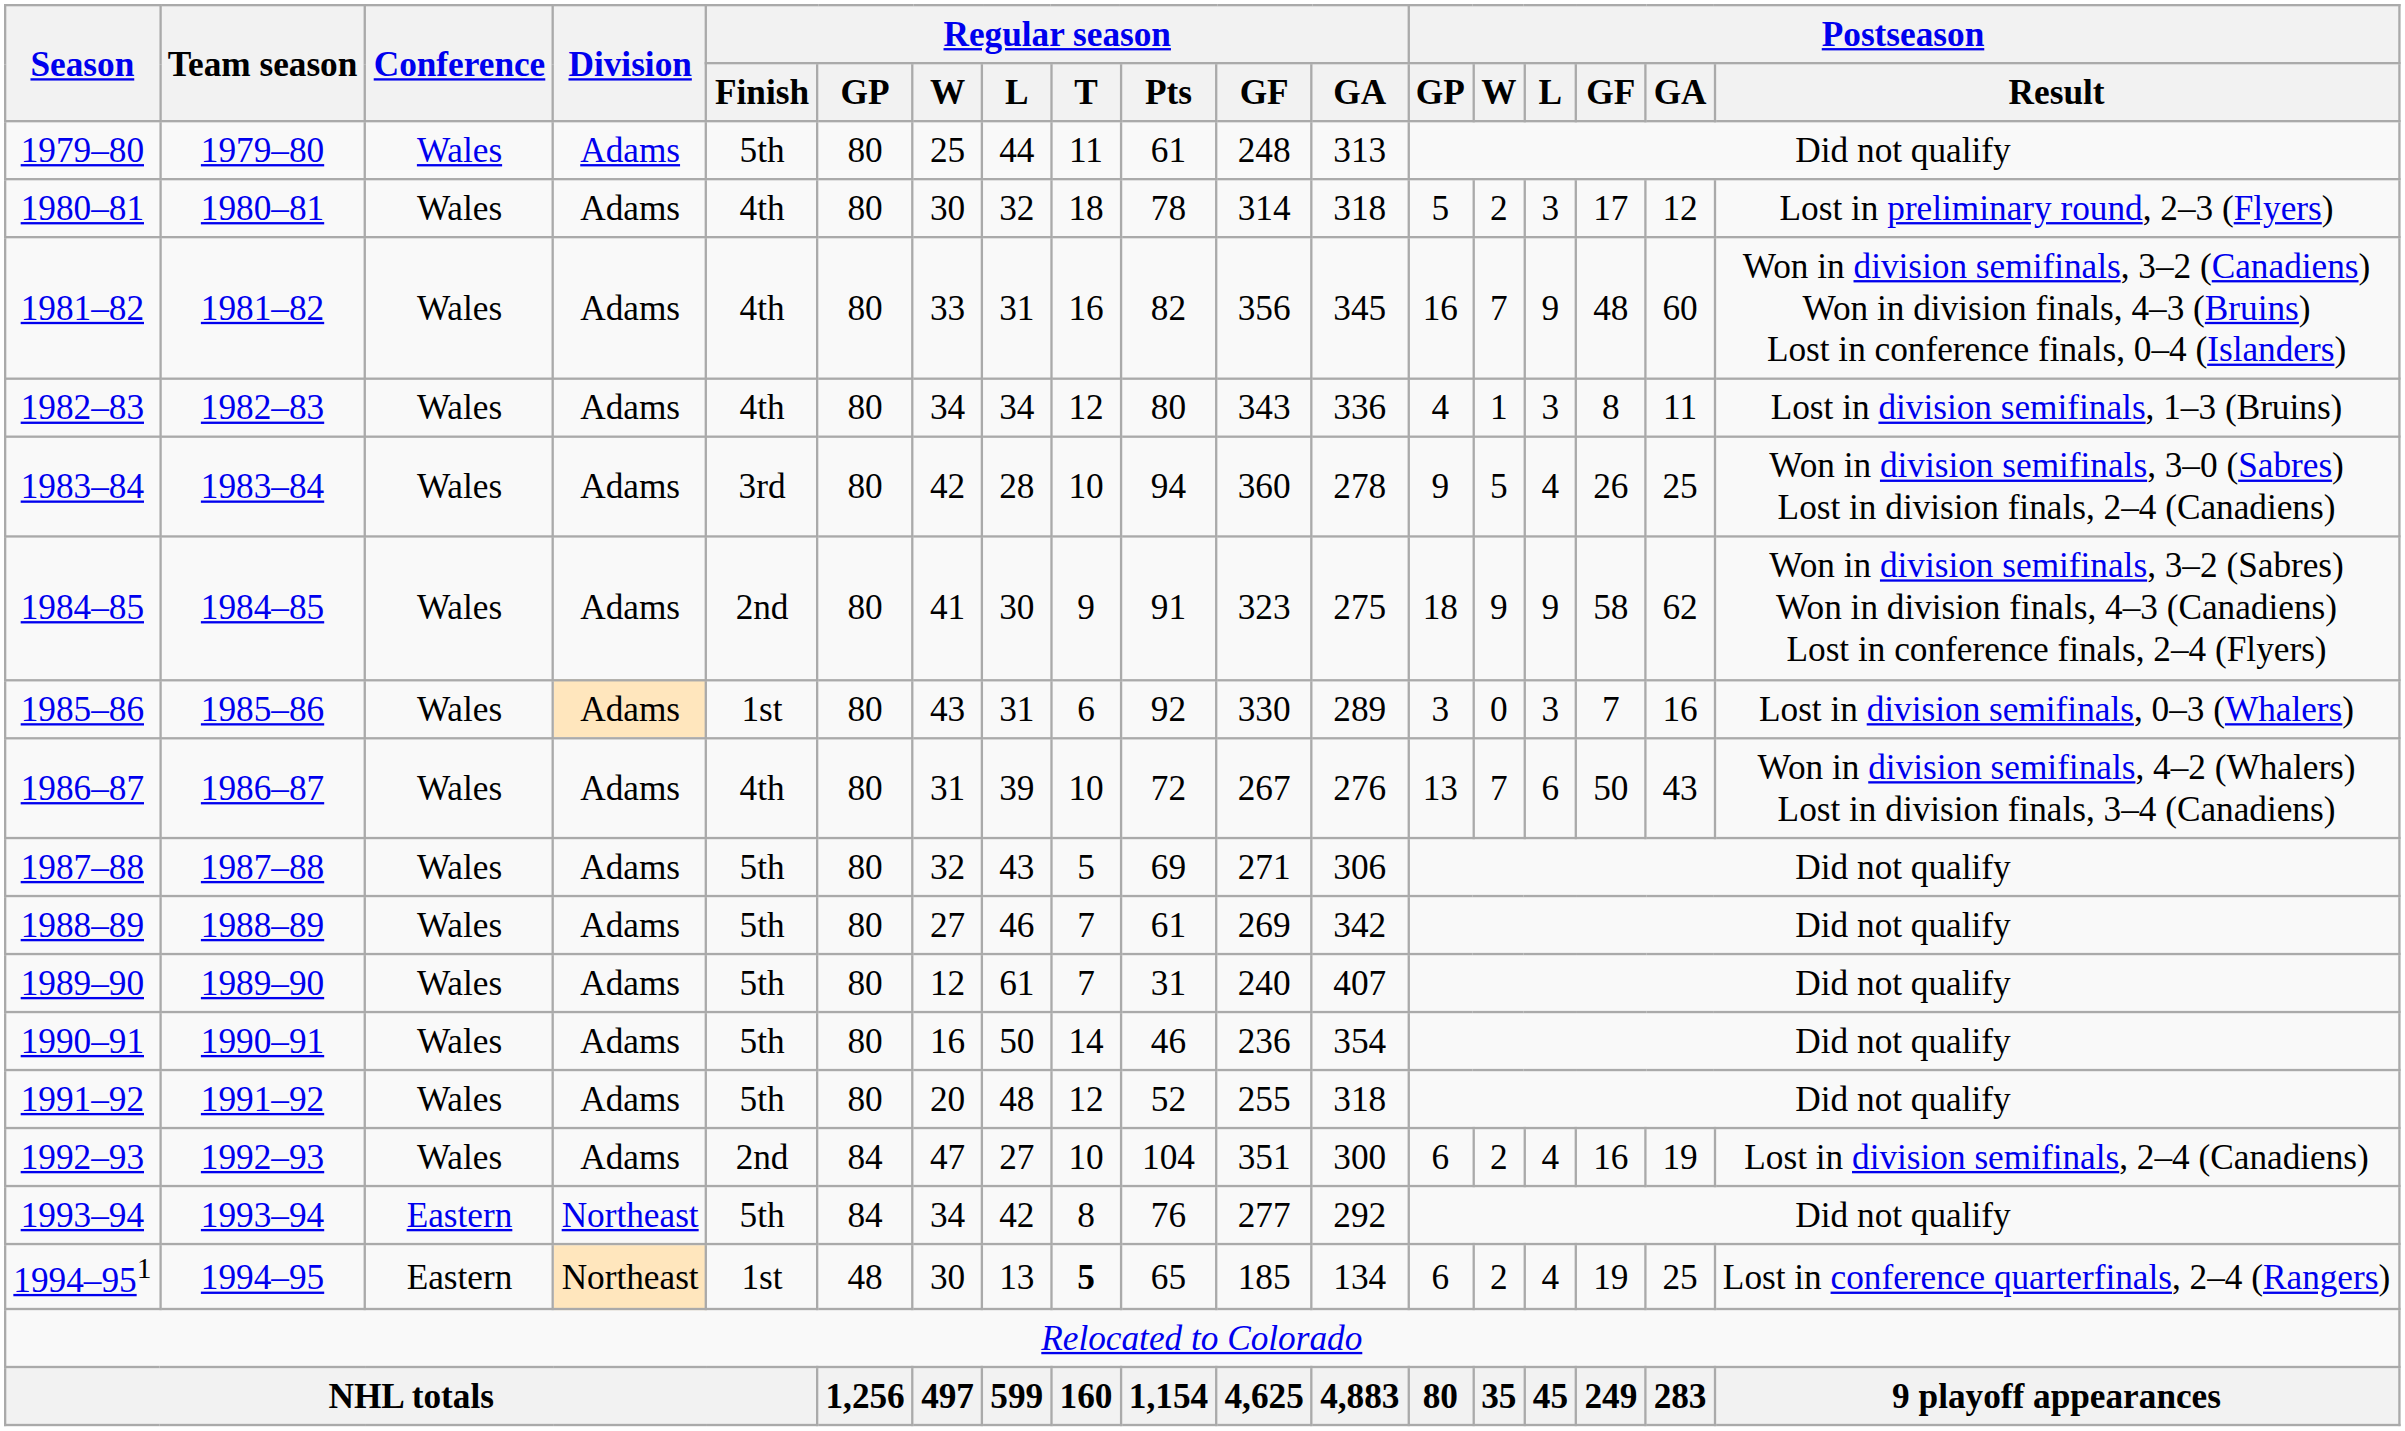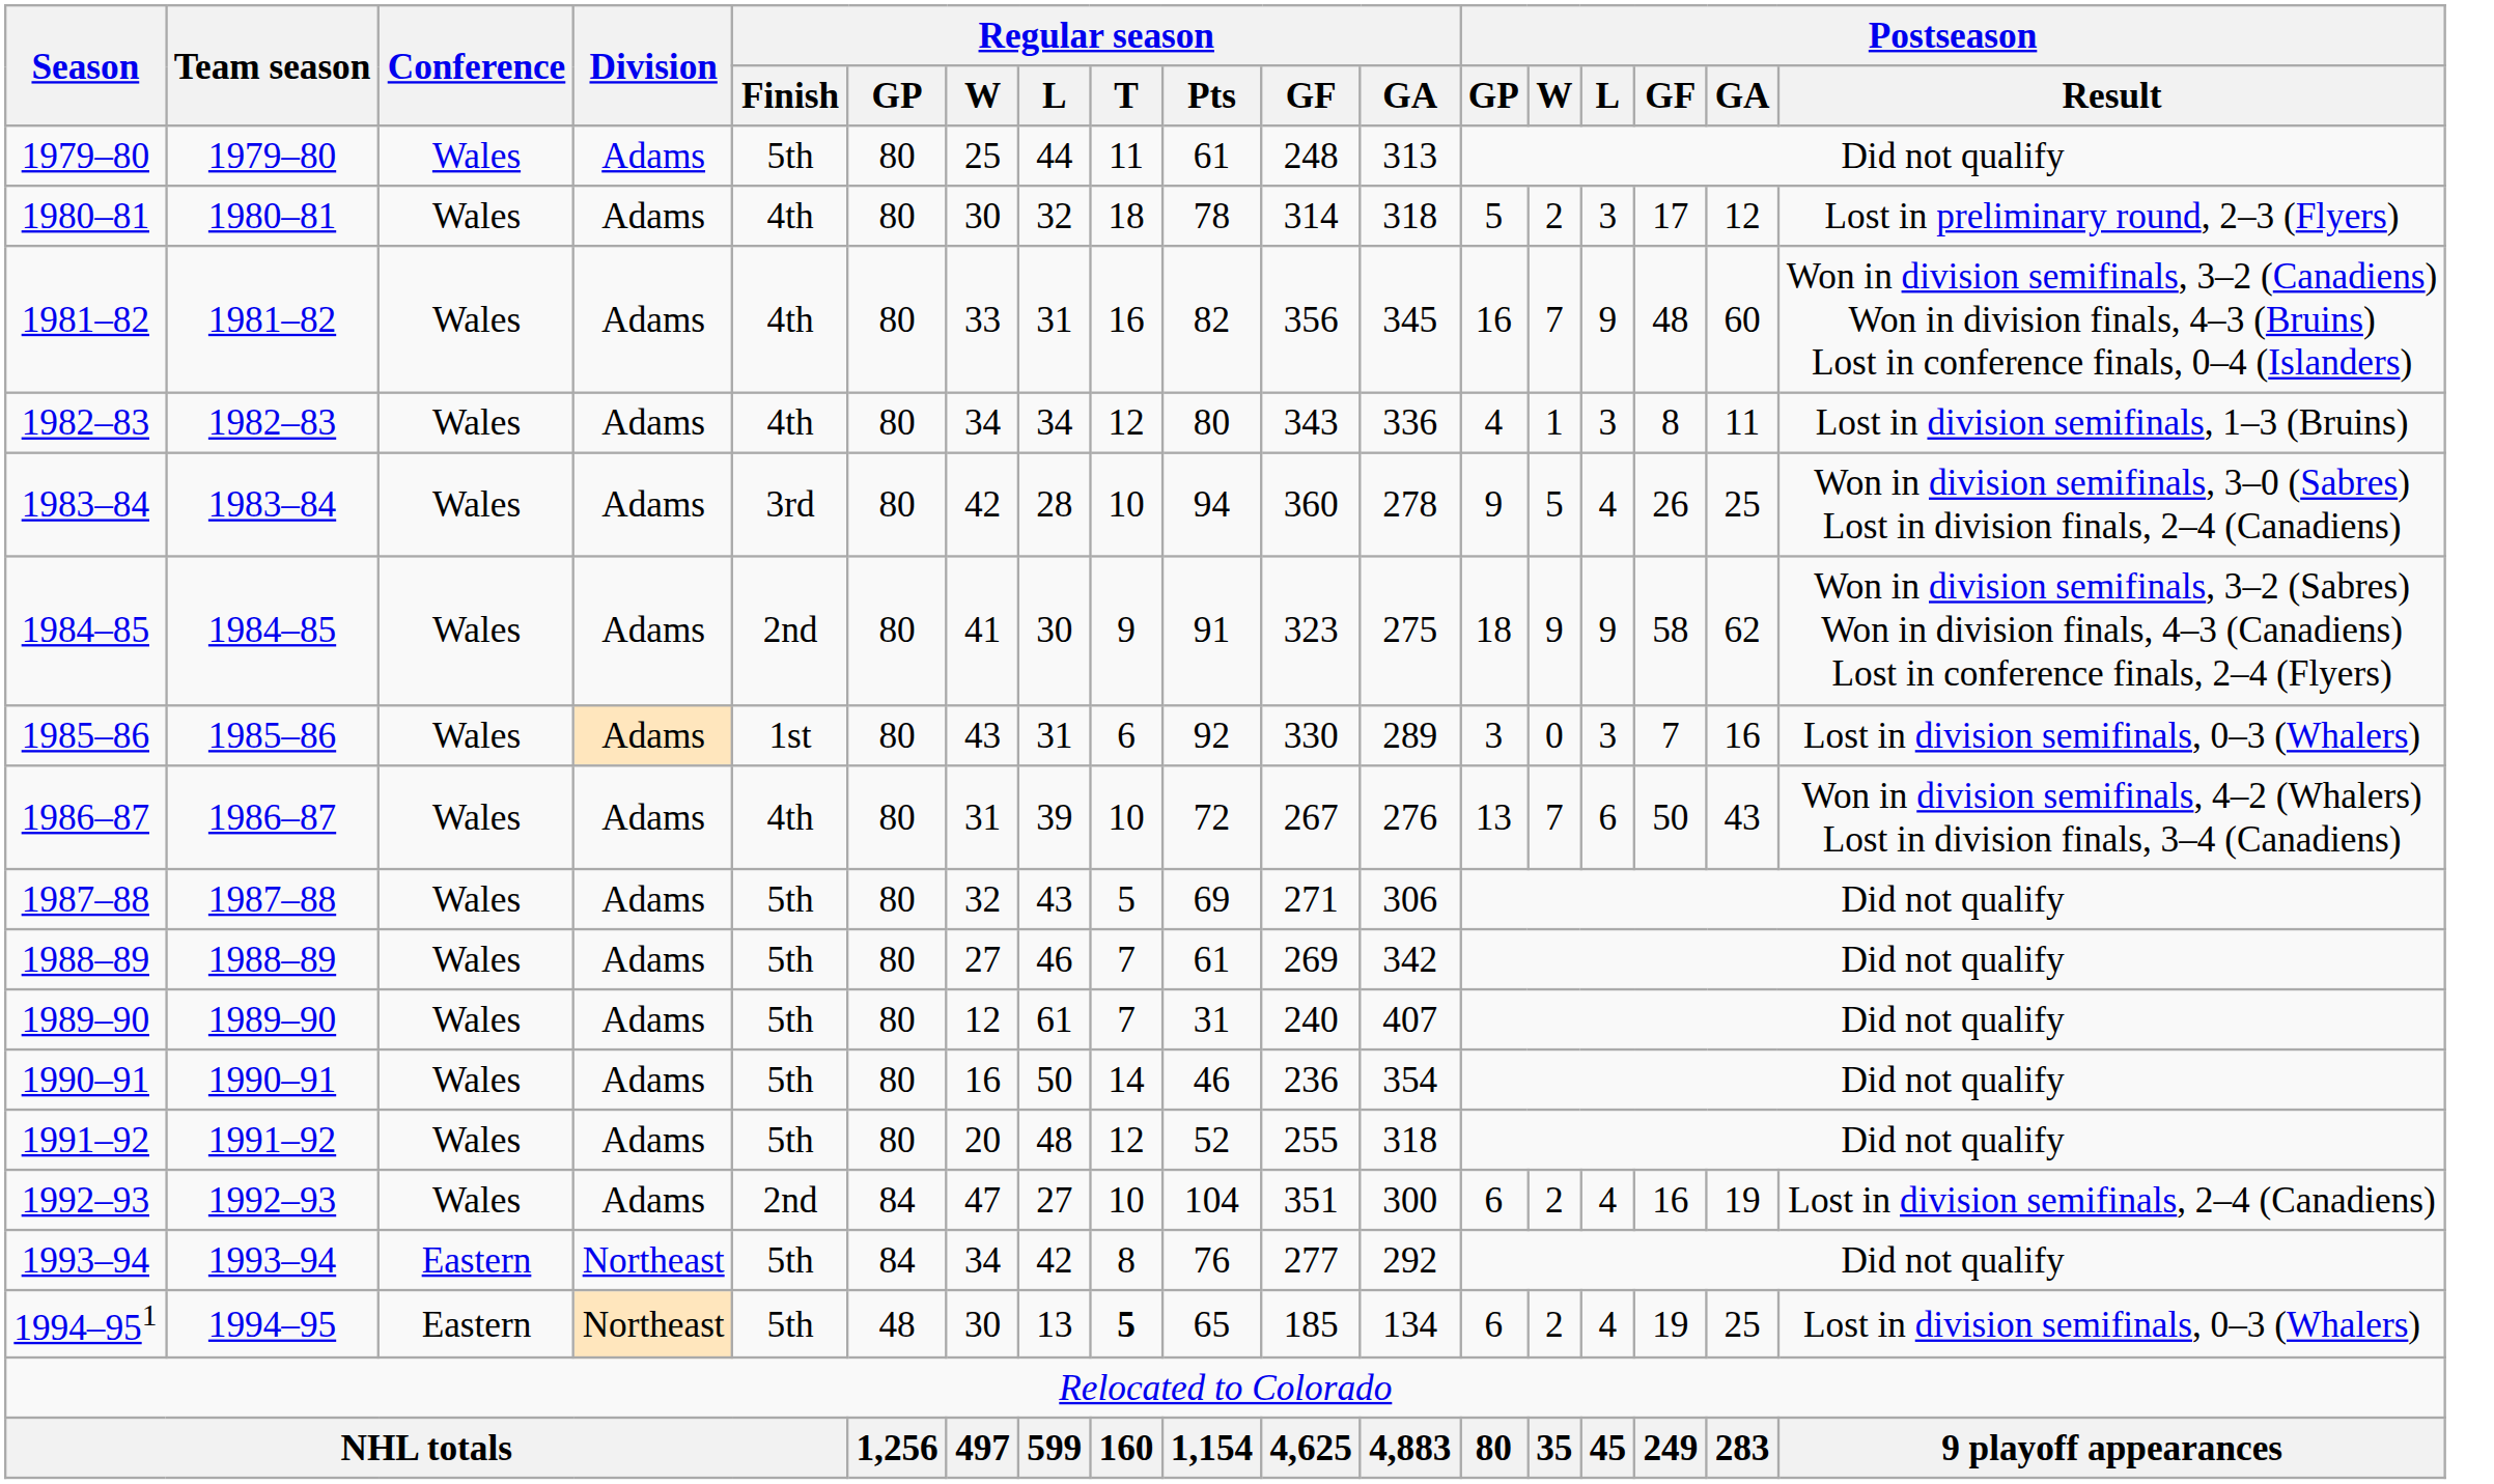1994–951 | Regular season / Finish: 1st -> 5th
1994–951 | Postseason / Result: Lost in conference quarterfinals, 2–4 (Rangers) -> Lost in division semifinals, 0–3 (Whalers)
